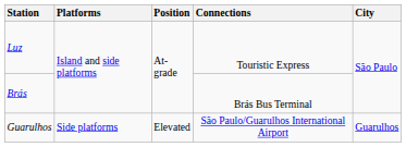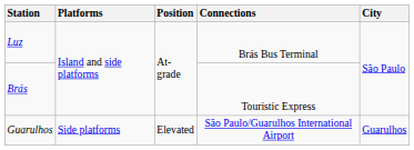Luz | Connections: Touristic Express -> Brás Bus Terminal
Brás | Connections: Brás Bus Terminal -> Touristic Express
